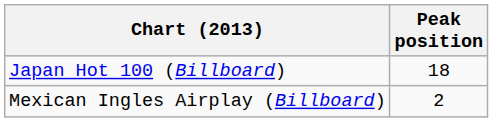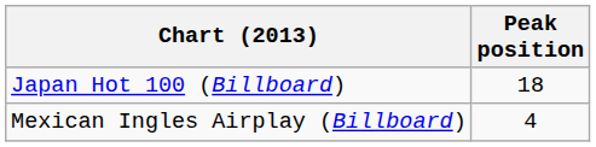Mexican Ingles Airplay (Billboard) | Peak position: 2 -> 4
